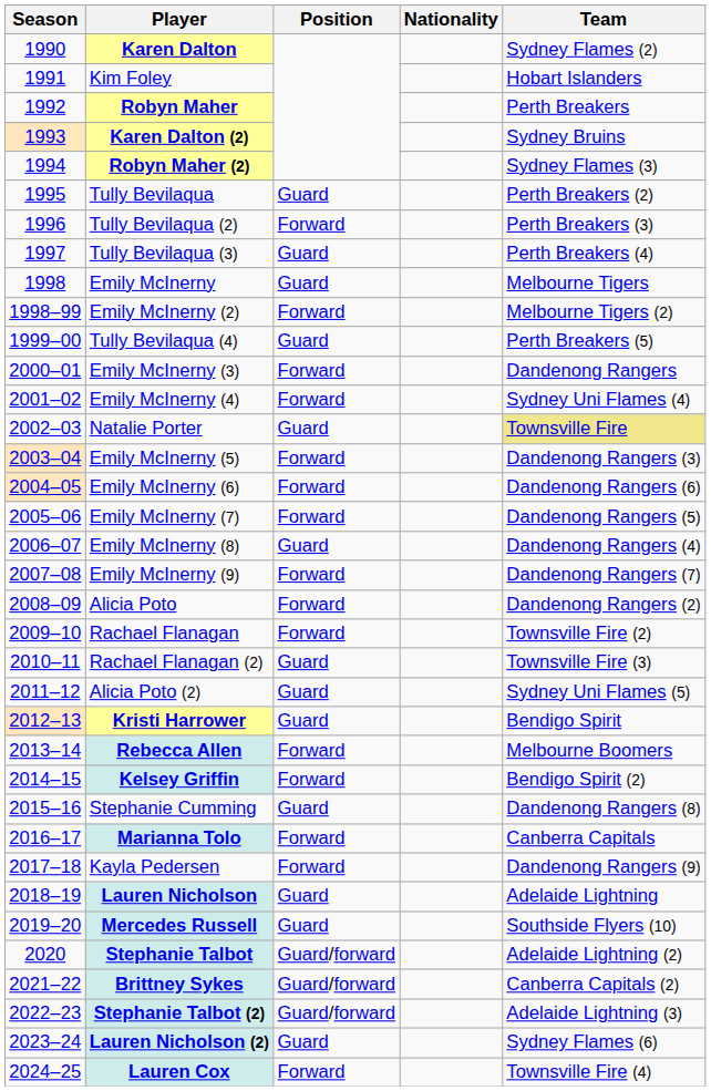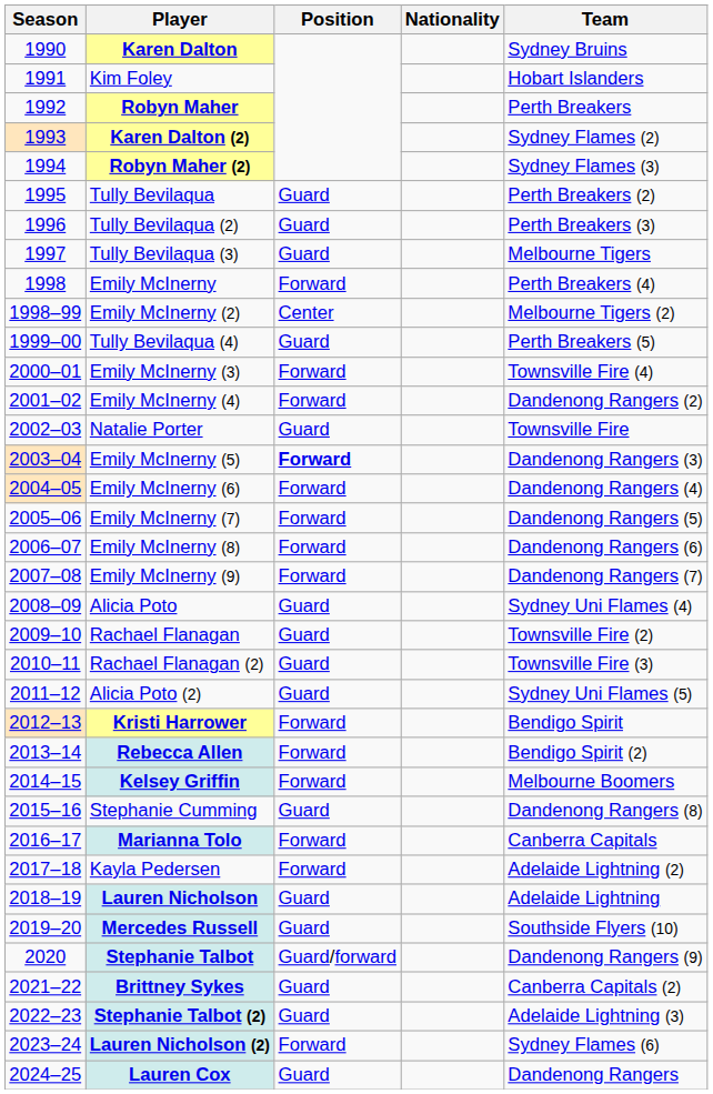Karen Dalton | Team: Sydney Flames (2) -> Sydney Bruins
Karen Dalton (2) | Team: Sydney Bruins -> Sydney Flames (2)
Tully Bevilaqua (2) | Position: Forward -> Guard
Tully Bevilaqua (3) | Team: Perth Breakers (4) -> Melbourne Tigers
Emily McInerny | Position: Guard -> Forward
Emily McInerny | Team: Melbourne Tigers -> Perth Breakers (4)
Emily McInerny (2) | Position: Forward -> Center
Emily McInerny (3) | Team: Dandenong Rangers -> Townsville Fire (4)
Emily McInerny (4) | Team: Sydney Uni Flames (4) -> Dandenong Rangers (2)
Natalie Porter | Team: khaki background -> no background
Emily McInerny (5) | Position: normal -> bold
Emily McInerny (6) | Team: Dandenong Rangers (6) -> Dandenong Rangers (4)
Emily McInerny (8) | Position: Guard -> Forward
Emily McInerny (8) | Team: Dandenong Rangers (4) -> Dandenong Rangers (6)
Alicia Poto | Position: Forward -> Guard
Alicia Poto | Team: Dandenong Rangers (2) -> Sydney Uni Flames (4)
Rachael Flanagan | Position: Forward -> Guard
Kristi Harrower | Position: Guard -> Forward
Rebecca Allen | Team: Melbourne Boomers -> Bendigo Spirit (2)
Kelsey Griffin | Team: Bendigo Spirit (2) -> Melbourne Boomers
Kayla Pedersen | Team: Dandenong Rangers (9) -> Adelaide Lightning (2)
Stephanie Talbot | Team: Adelaide Lightning (2) -> Dandenong Rangers (9)
Brittney Sykes | Position: Guard/forward -> Guard
Stephanie Talbot (2) | Position: Guard/forward -> Guard
Lauren Nicholson (2) | Position: Guard -> Forward
Lauren Cox | Position: Forward -> Guard
Lauren Cox | Team: Townsville Fire (4) -> Dandenong Rangers
